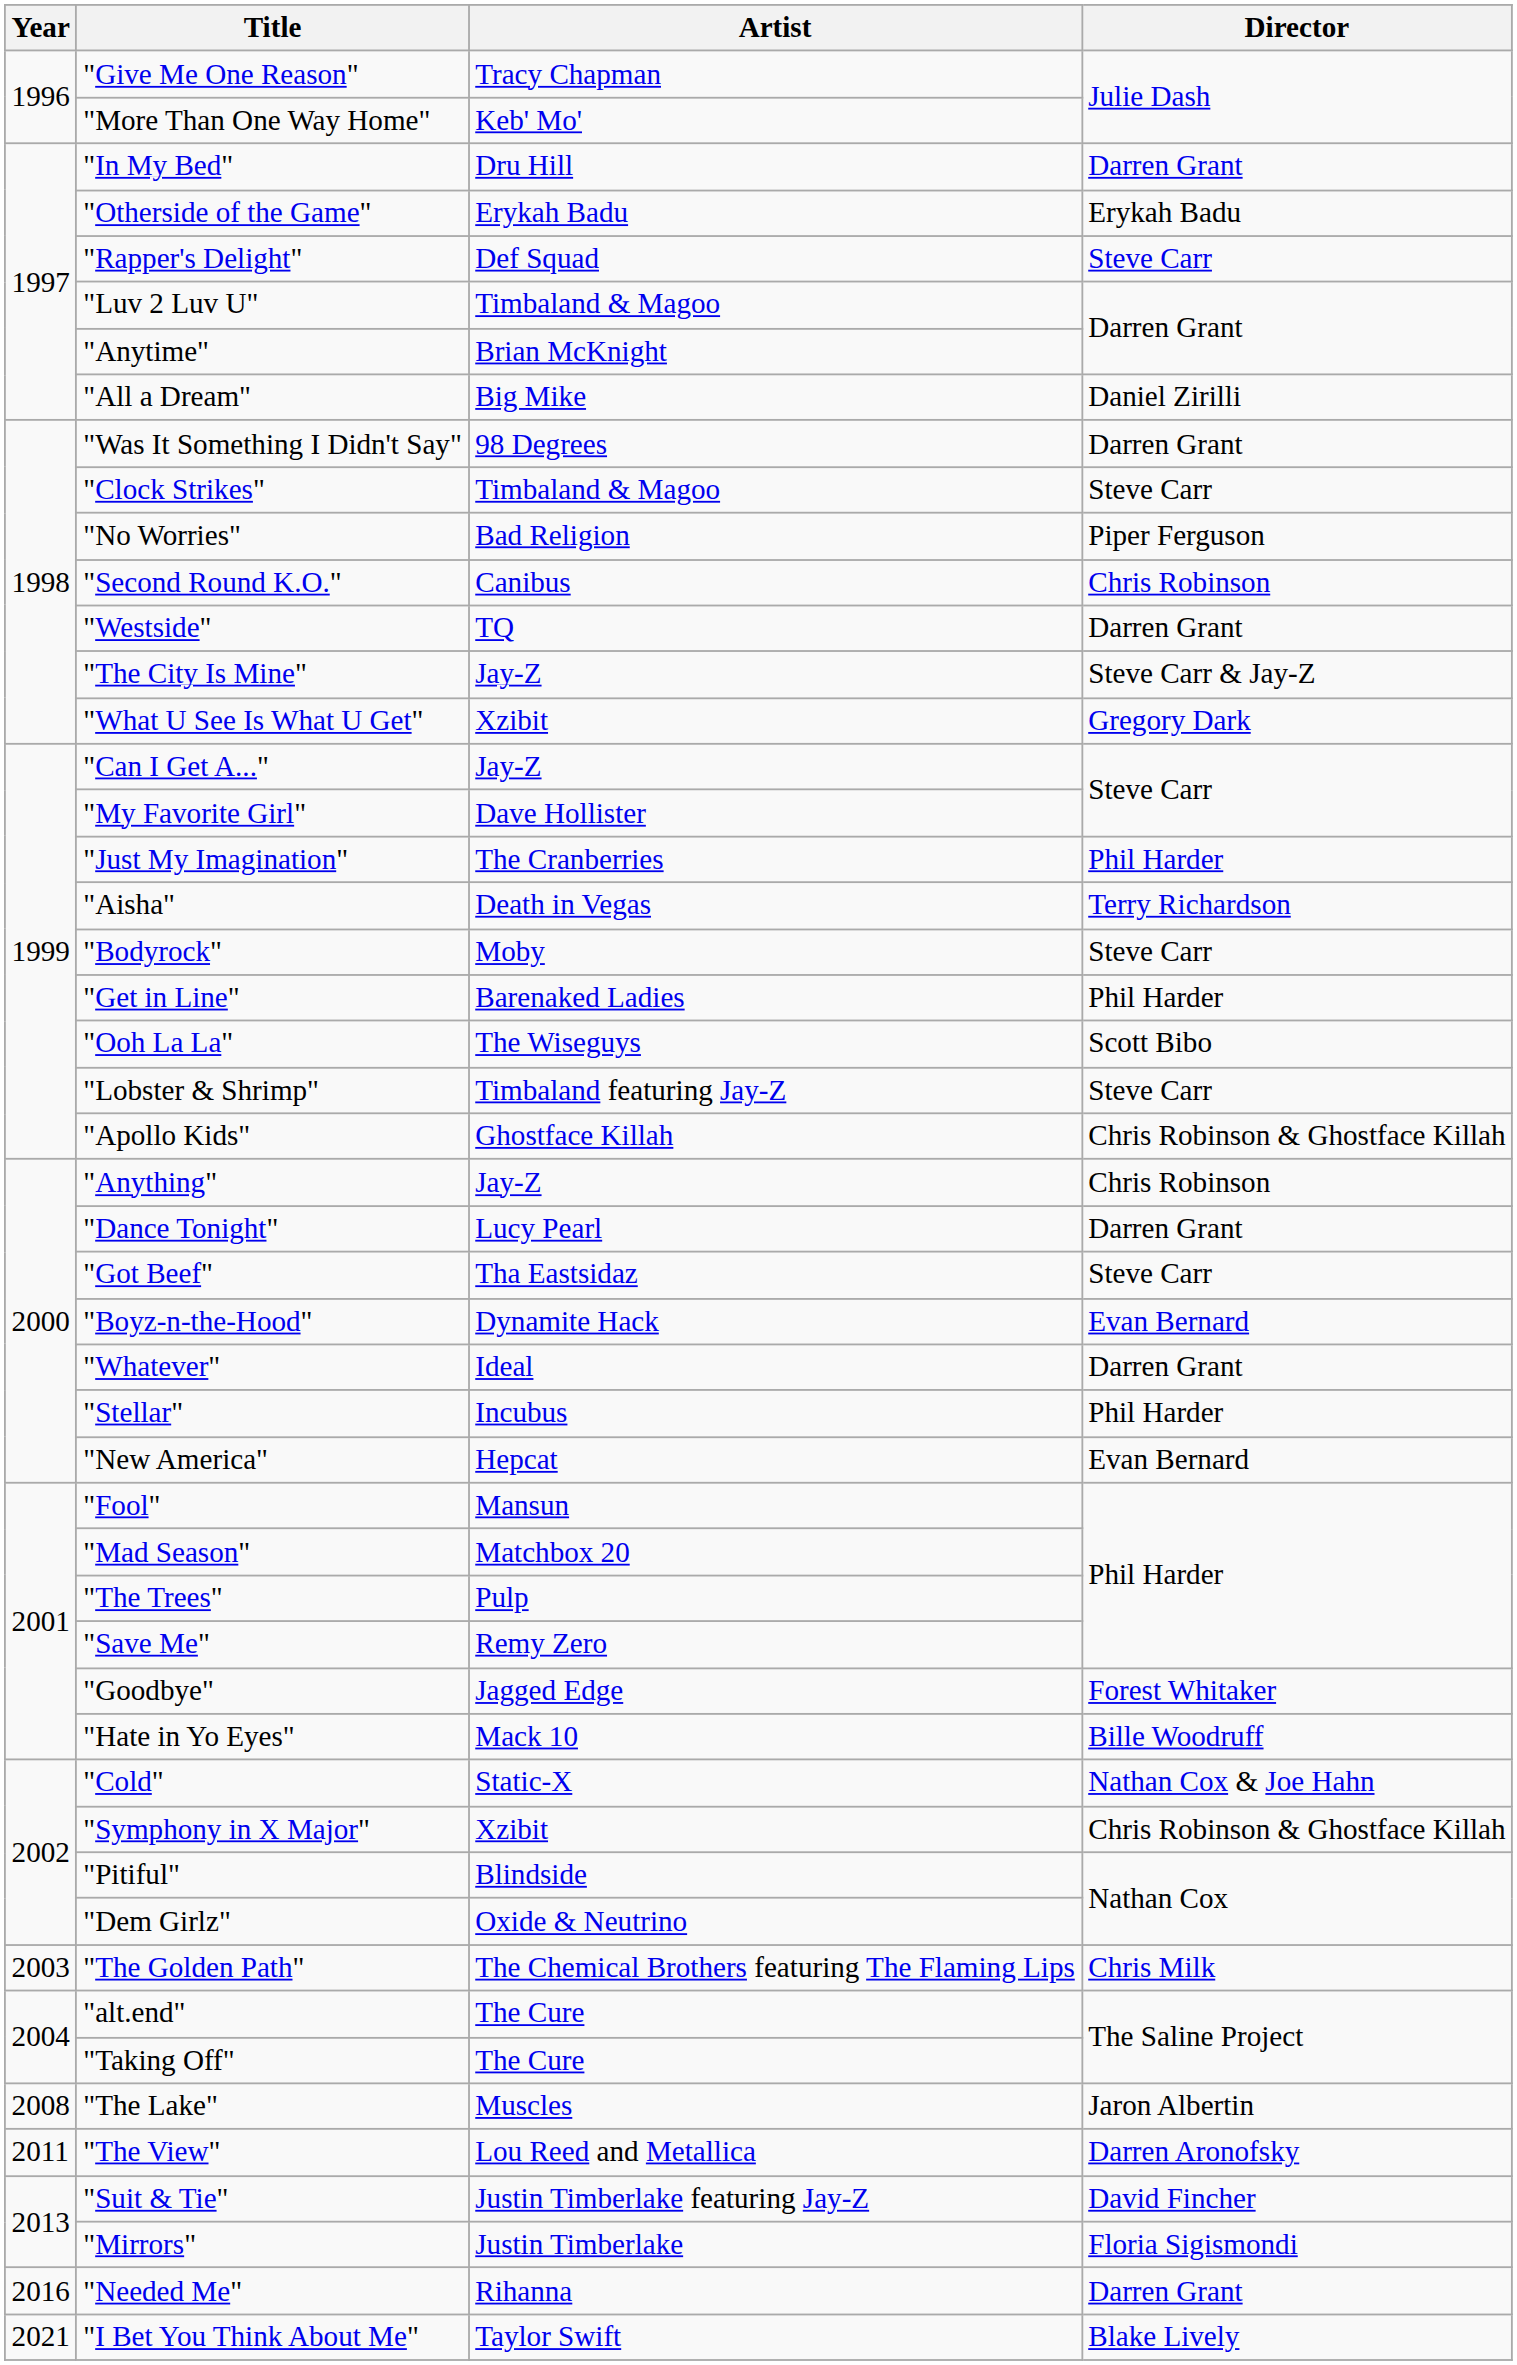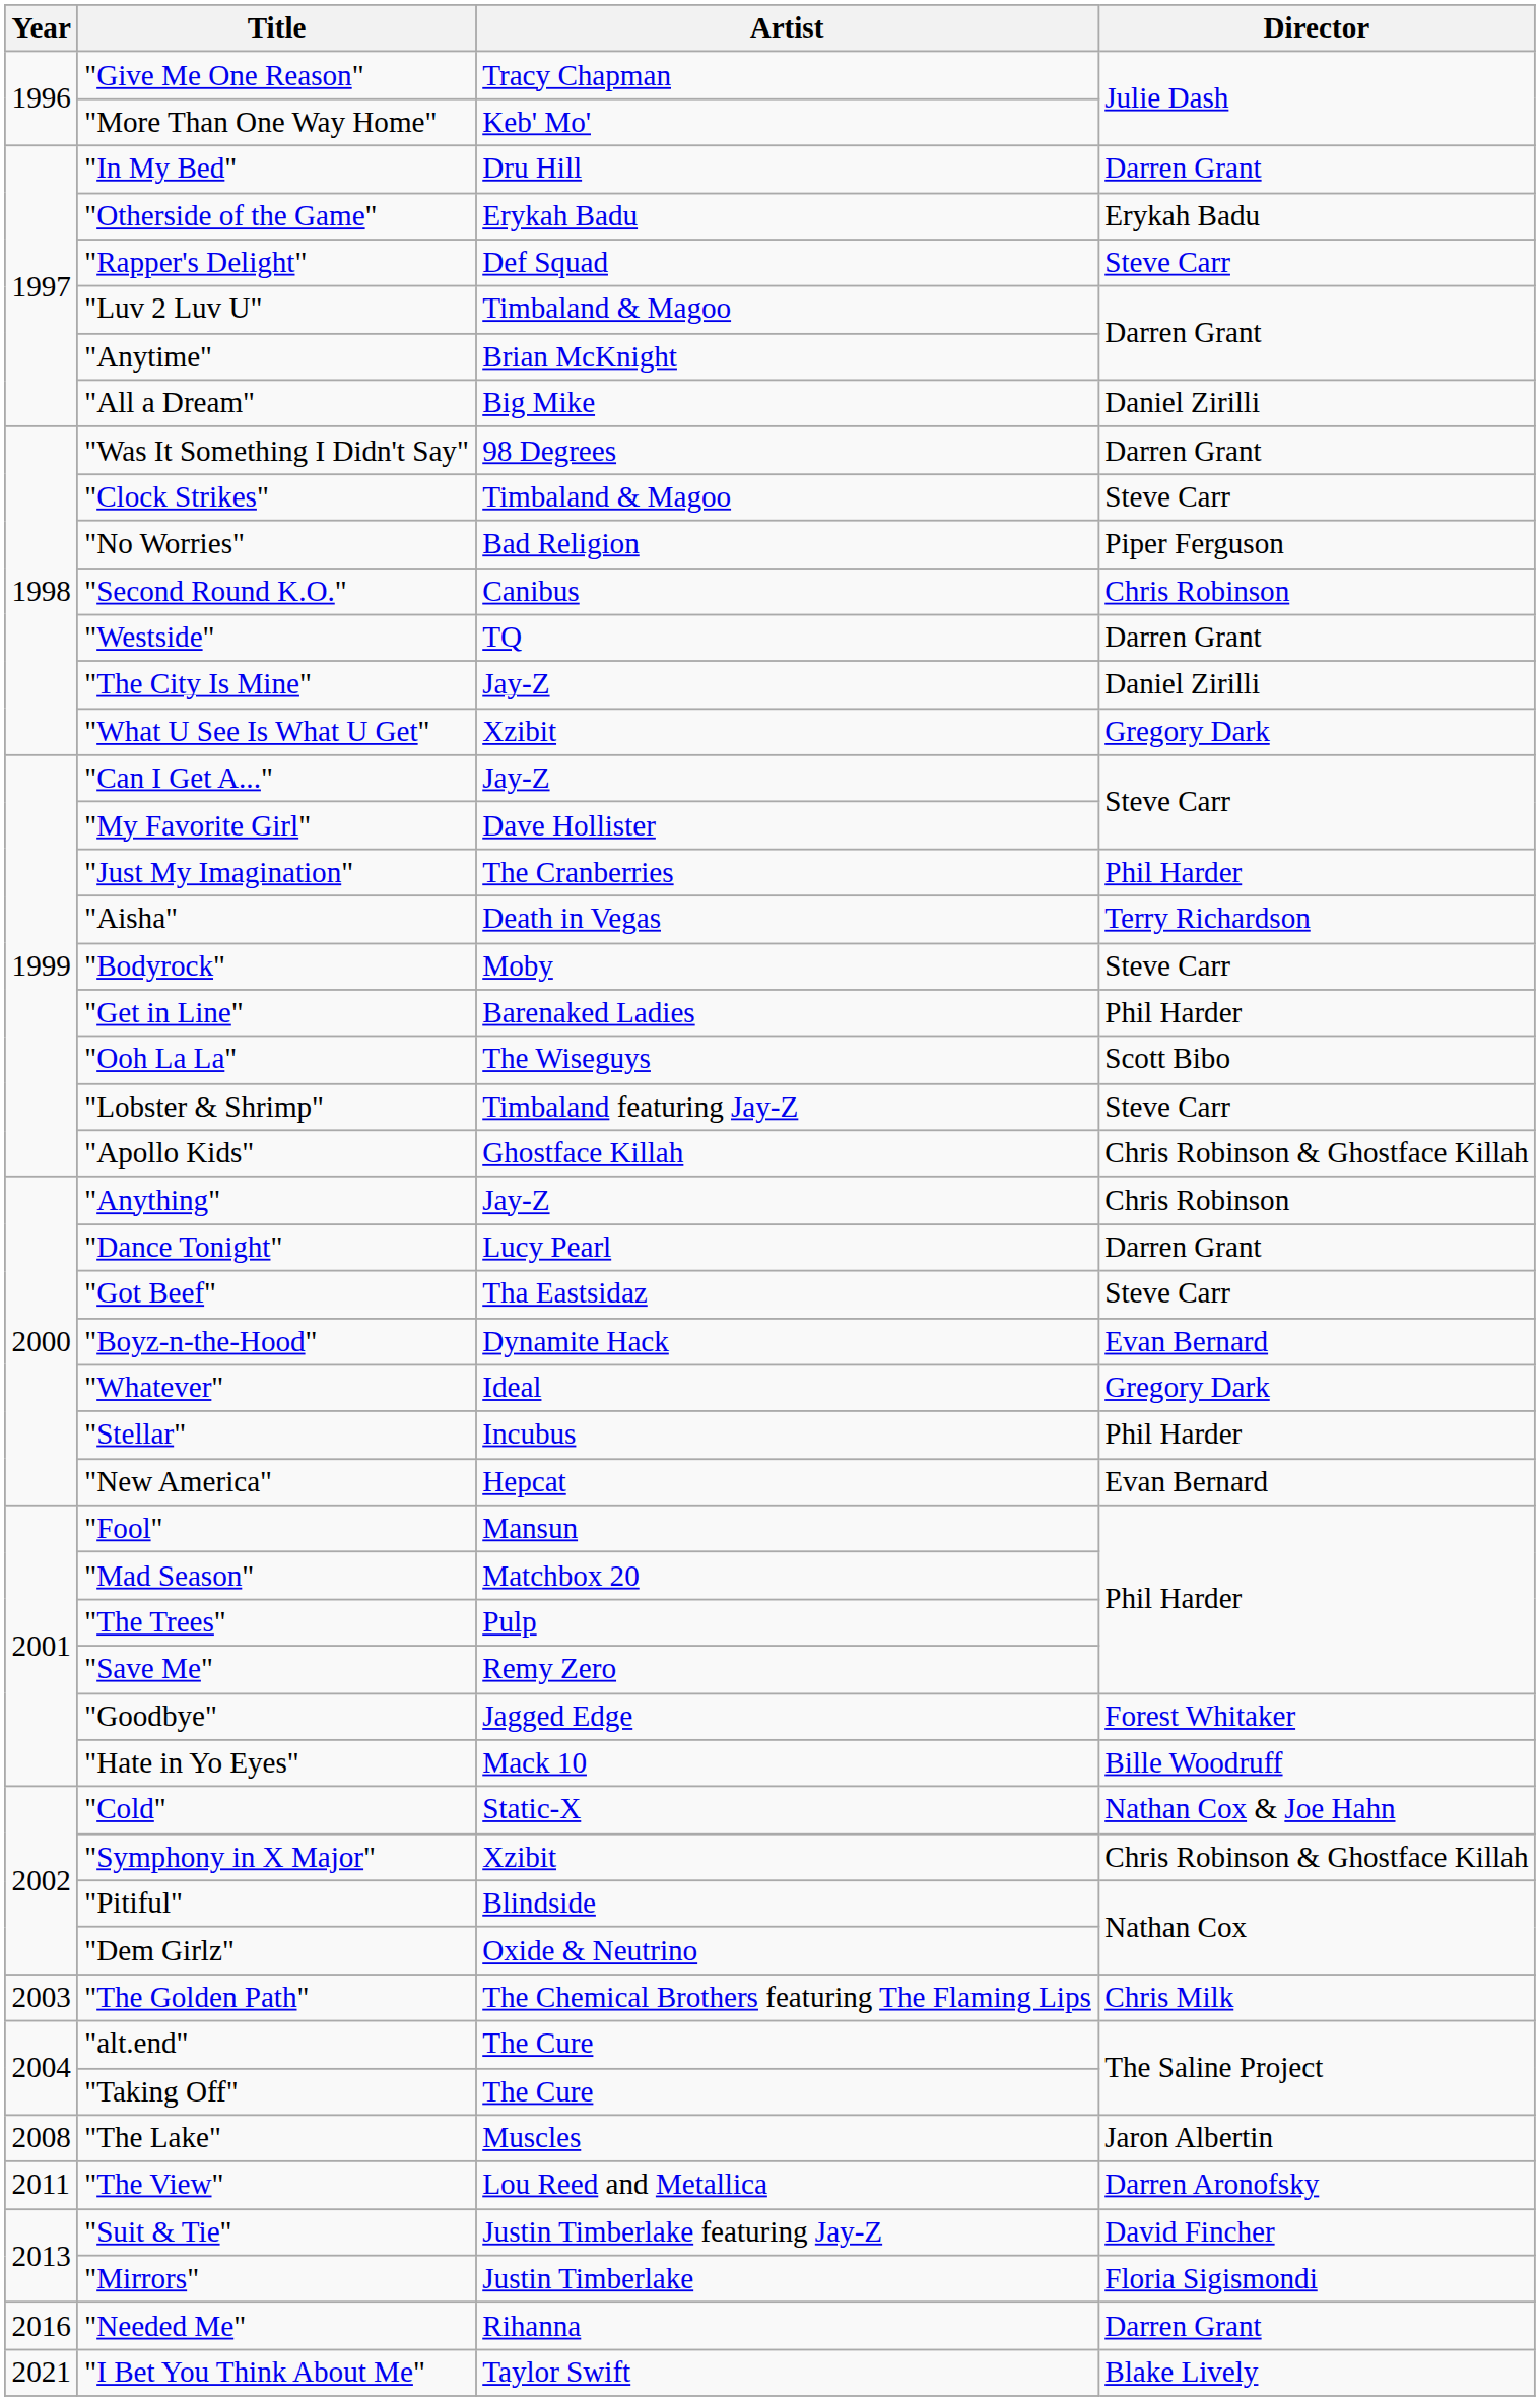"The City Is Mine" | Director: Steve Carr & Jay-Z -> Daniel Zirilli
"Whatever" | Director: Darren Grant -> Gregory Dark
